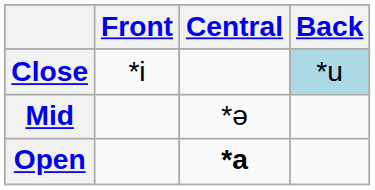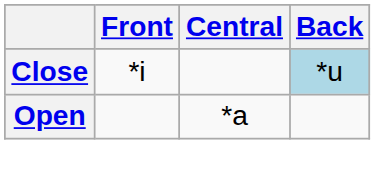- row: Mid | *ə
Open | Central: bold -> normal
